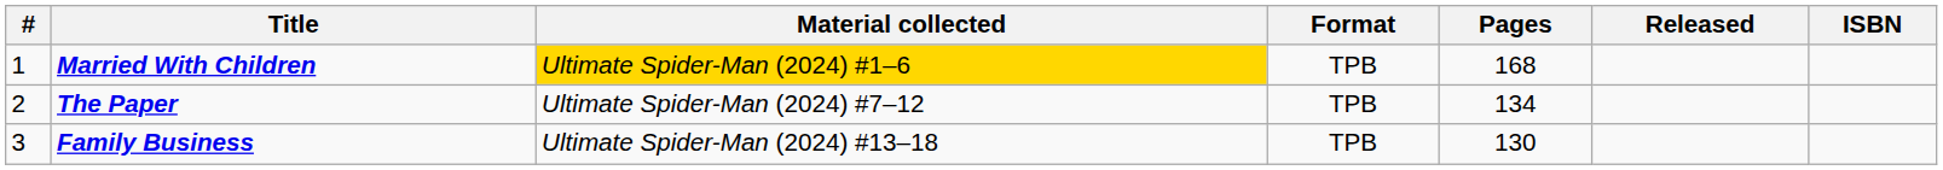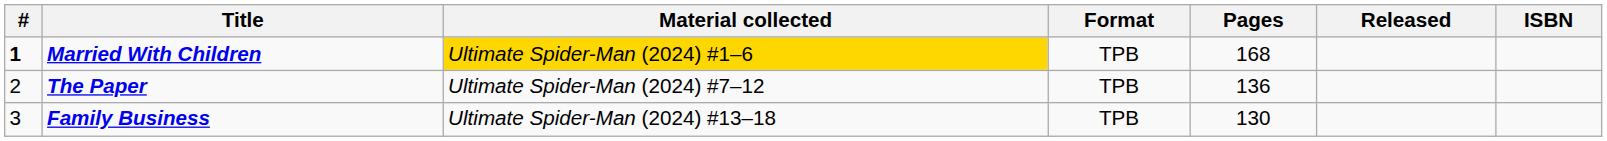Married With Children | #: normal -> bold
The Paper | Pages: 134 -> 136
